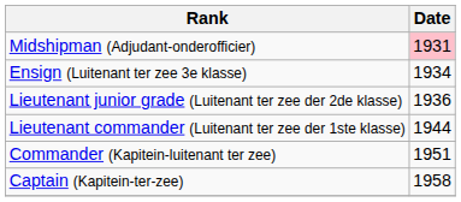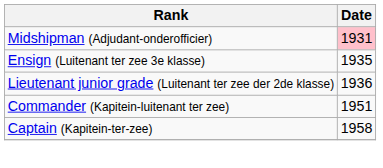Ensign (Luitenant ter zee 3e klasse) | Date: 1934 -> 1935
- row: Lieutenant commander (Luitenant ter zee der 1ste klasse) | 1944
